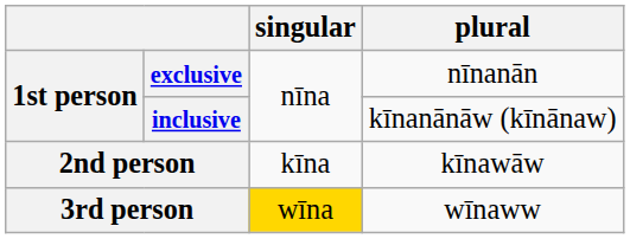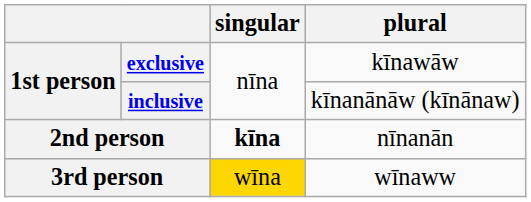exclusive | plural: nīnanān -> kīnawāw
2nd person | singular: normal -> bold
2nd person | plural: kīnawāw -> nīnanān
